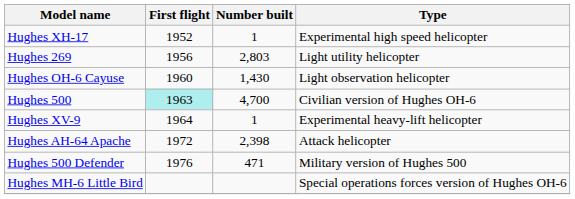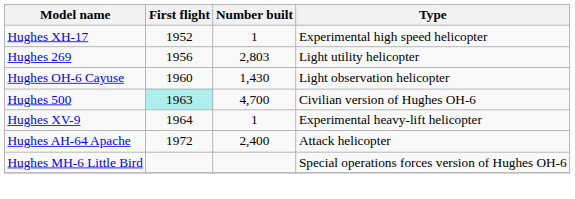Hughes AH-64 Apache | Number built: 2,398 -> 2,400
- row: Hughes 500 Defender | 1976 | 471 | Military version of Hughes 500
